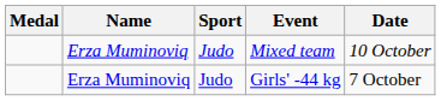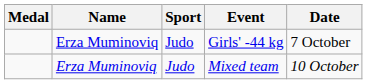rows swapped: Girls' -44 kg <-> Mixed team
